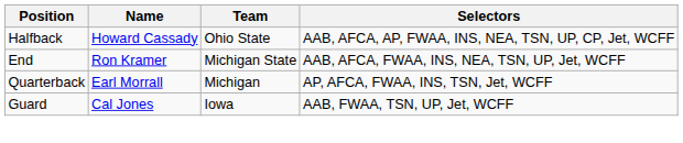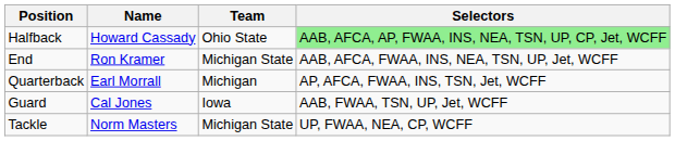Halfback | Selectors: no background -> lightgreen background
+ row: Tackle | Norm Masters | Michigan State | UP, FWAA, NEA, CP, WCFF
